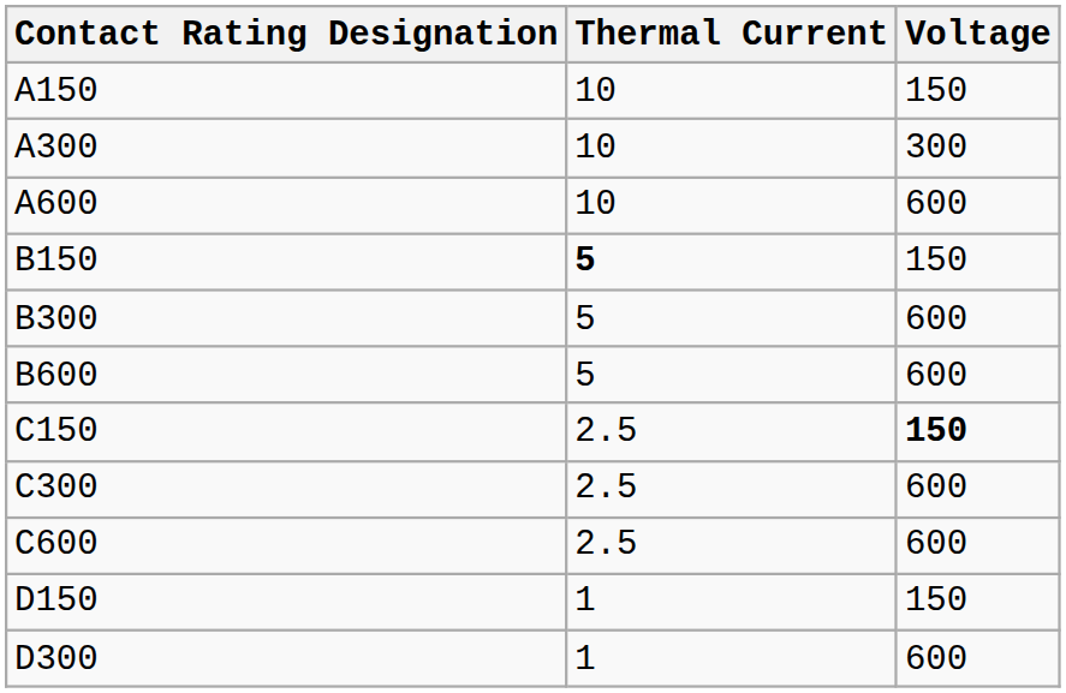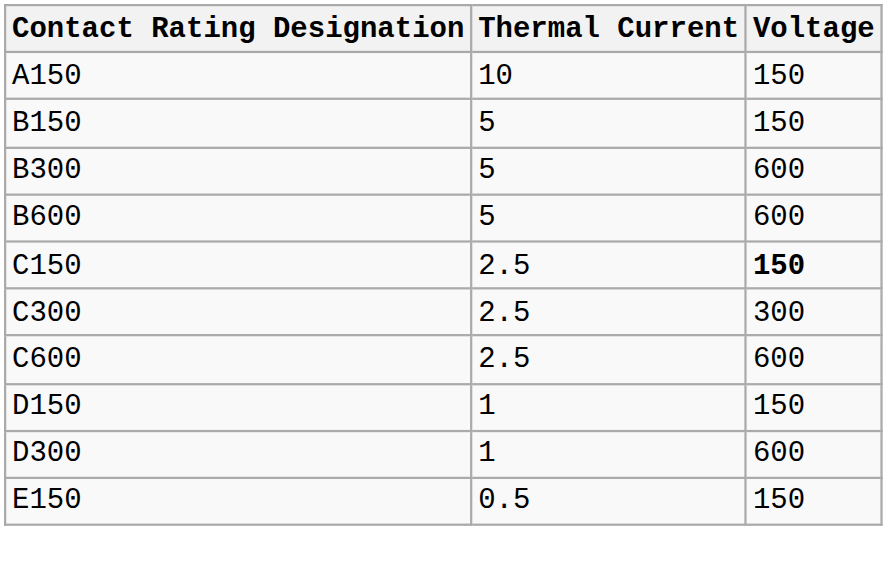- row: A300 | 10 | 300
- row: A600 | 10 | 600
B150 | Thermal Current: bold -> normal
C300 | Voltage: 600 -> 300
+ row: E150 | 0.5 | 150
